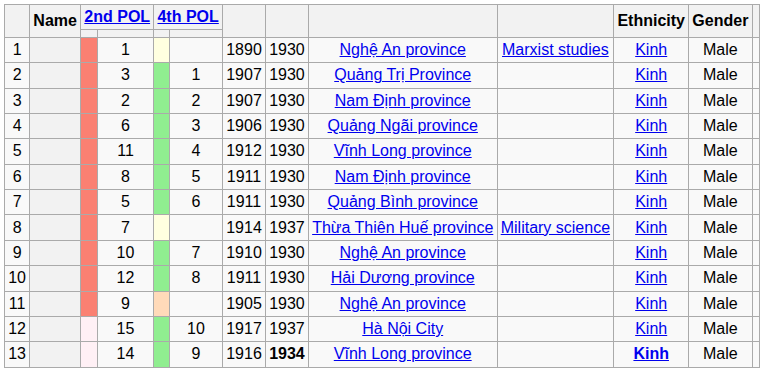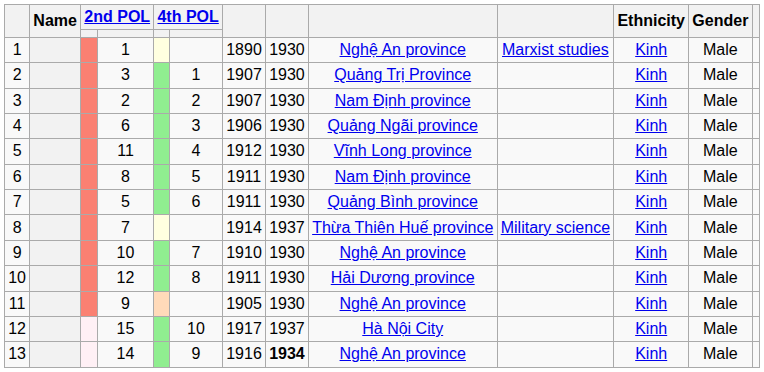13 | column 9: Vĩnh Long province -> Nghệ An province
13 | Ethnicity: bold -> normal
